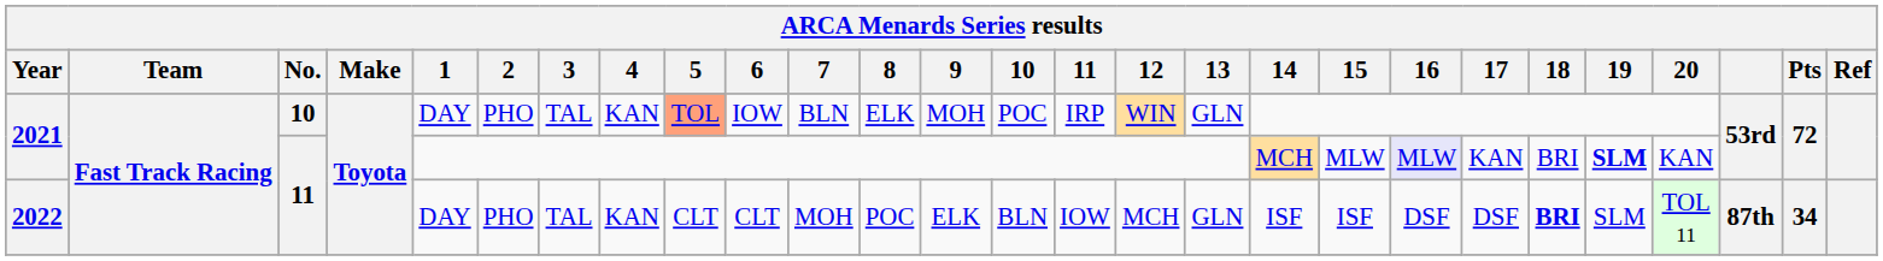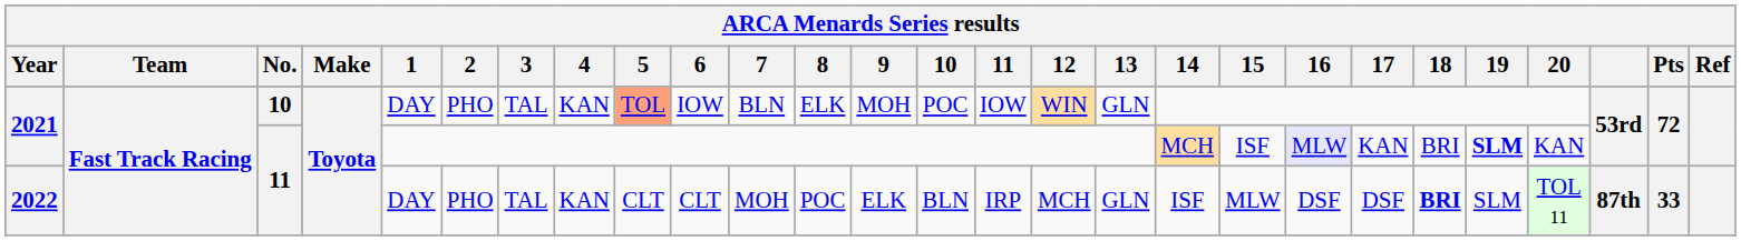2021 / 10 | 11: IRP -> IOW
2021 / 11 | 15: MLW -> ISF
2022 | 11: IOW -> IRP
2022 | 15: ISF -> MLW
2022 | Pts: 34 -> 33
